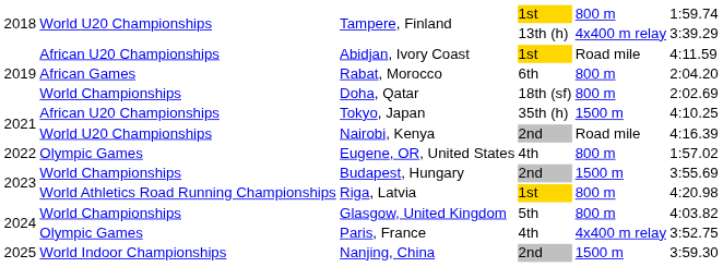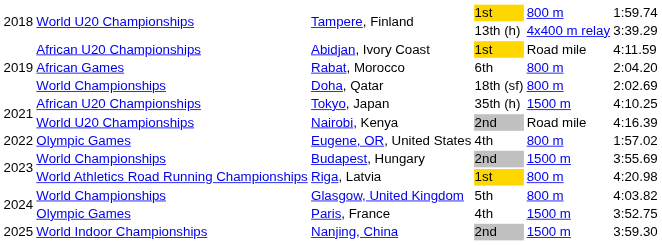Paris, France | column 5: 4x400 m relay -> 1500 m
